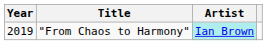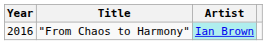"From Chaos to Harmony" | Year: 2019 -> 2016
